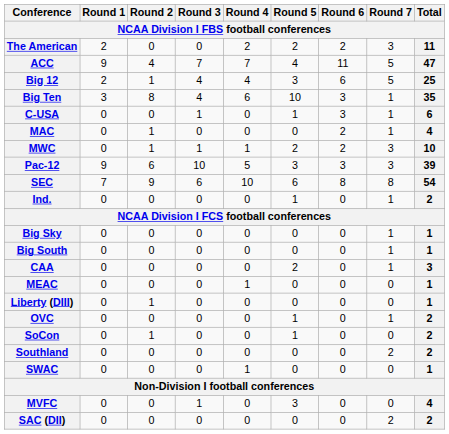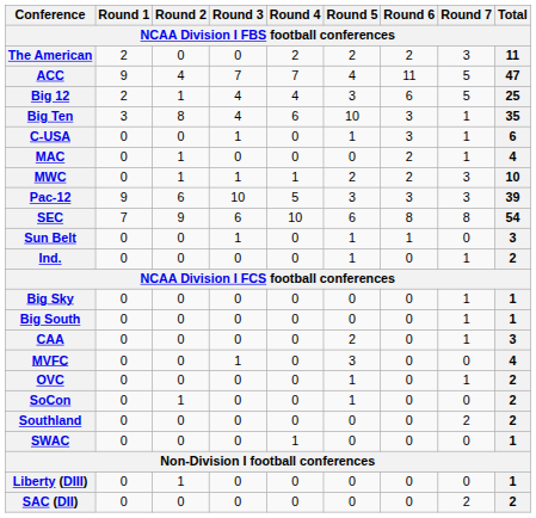+ row: Sun Belt | 0 | 0 | 1 | 0 | 1 | 1 | 0 | 3
- row: MEAC | 0 | 0 | 0 | 1 | 0 | 0 | 0 | 1
rows swapped: MVFC <-> Liberty (DIII)
